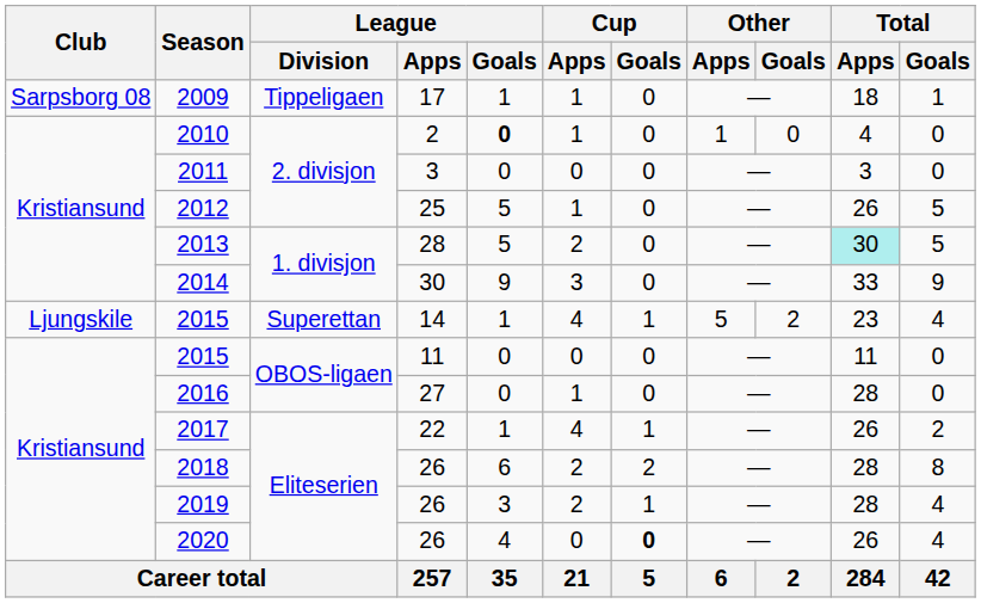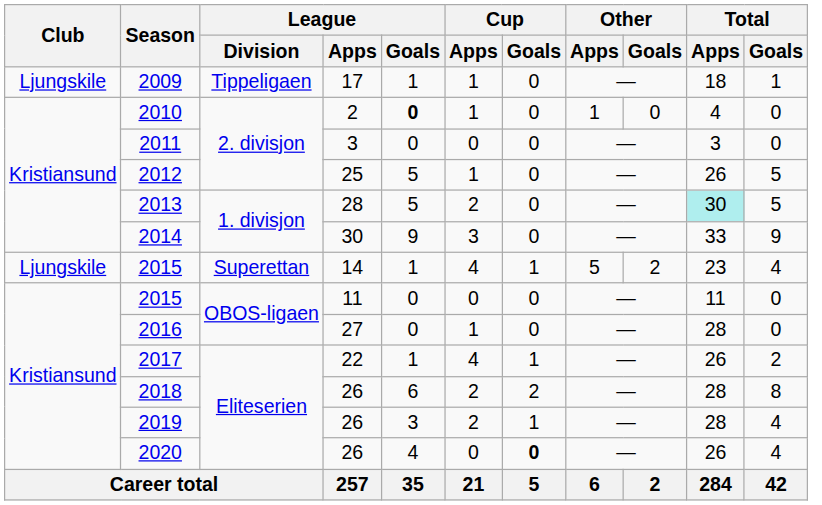2009 | Club: Sarpsborg 08 -> Ljungskile
